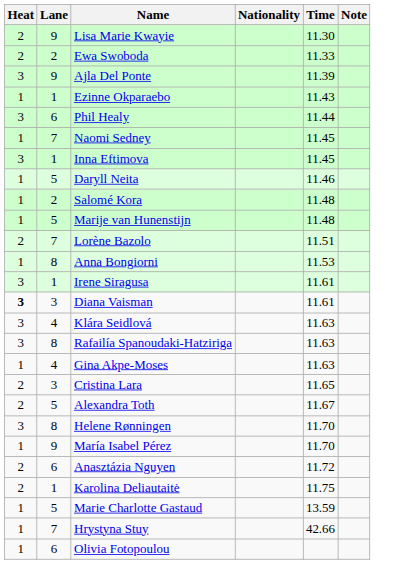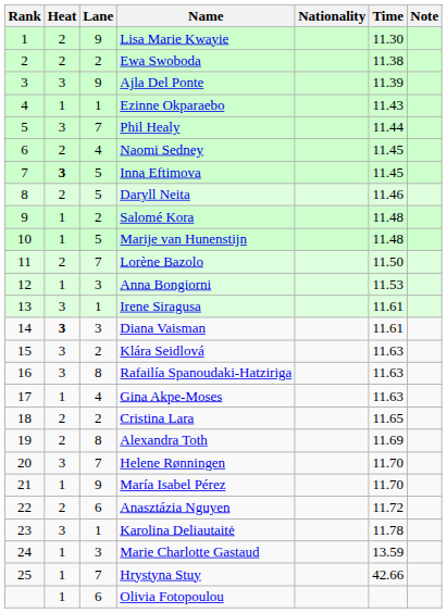+ column: Rank | 1 | 2 | 3 | 4 | 5 | 6 | 7 | 8 | 9 | 10 | 11 | 12 | 13 | 14 | 15 | 16 | 17 | 18 | 19 | 20 | 21 | 22 | 23 | 24 | 25
Ewa Swoboda | Time: 11.33 -> 11.38
Phil Healy | Lane: 6 -> 7
Naomi Sedney | Heat: 1 -> 2
Naomi Sedney | Lane: 7 -> 4
Inna Eftimova | Heat: normal -> bold
Inna Eftimova | Lane: 1 -> 5
Daryll Neita | Heat: 1 -> 2
Lorène Bazolo | Time: 11.51 -> 11.50
Anna Bongiorni | Lane: 8 -> 3
Klára Seidlová | Lane: 4 -> 2
Cristina Lara | Lane: 3 -> 2
Alexandra Toth | Lane: 5 -> 8
Alexandra Toth | Time: 11.67 -> 11.69
Helene Rønningen | Lane: 8 -> 7
Karolina Deliautaitė | Heat: 2 -> 3
Karolina Deliautaitė | Time: 11.75 -> 11.78
Marie Charlotte Gastaud | Lane: 5 -> 3
